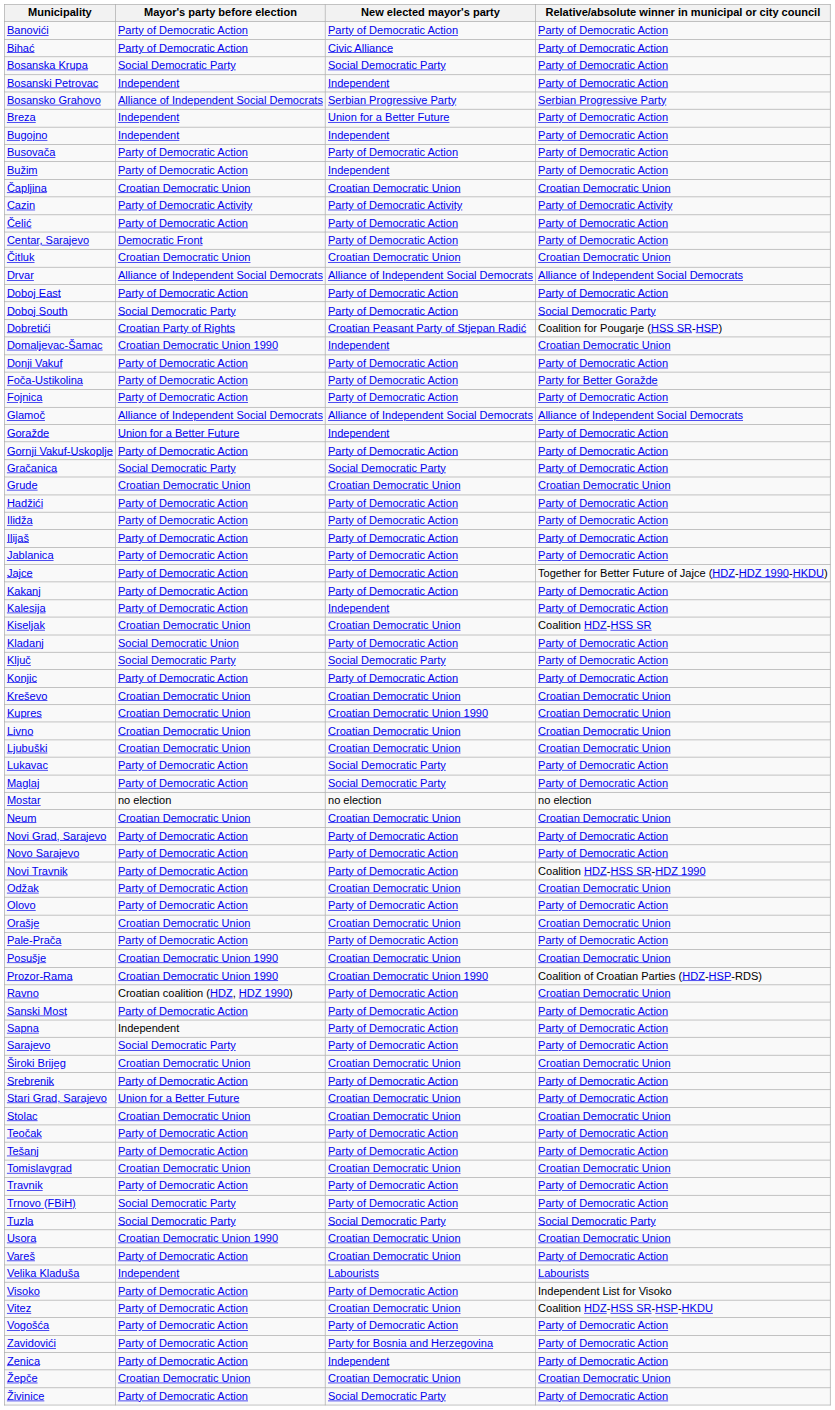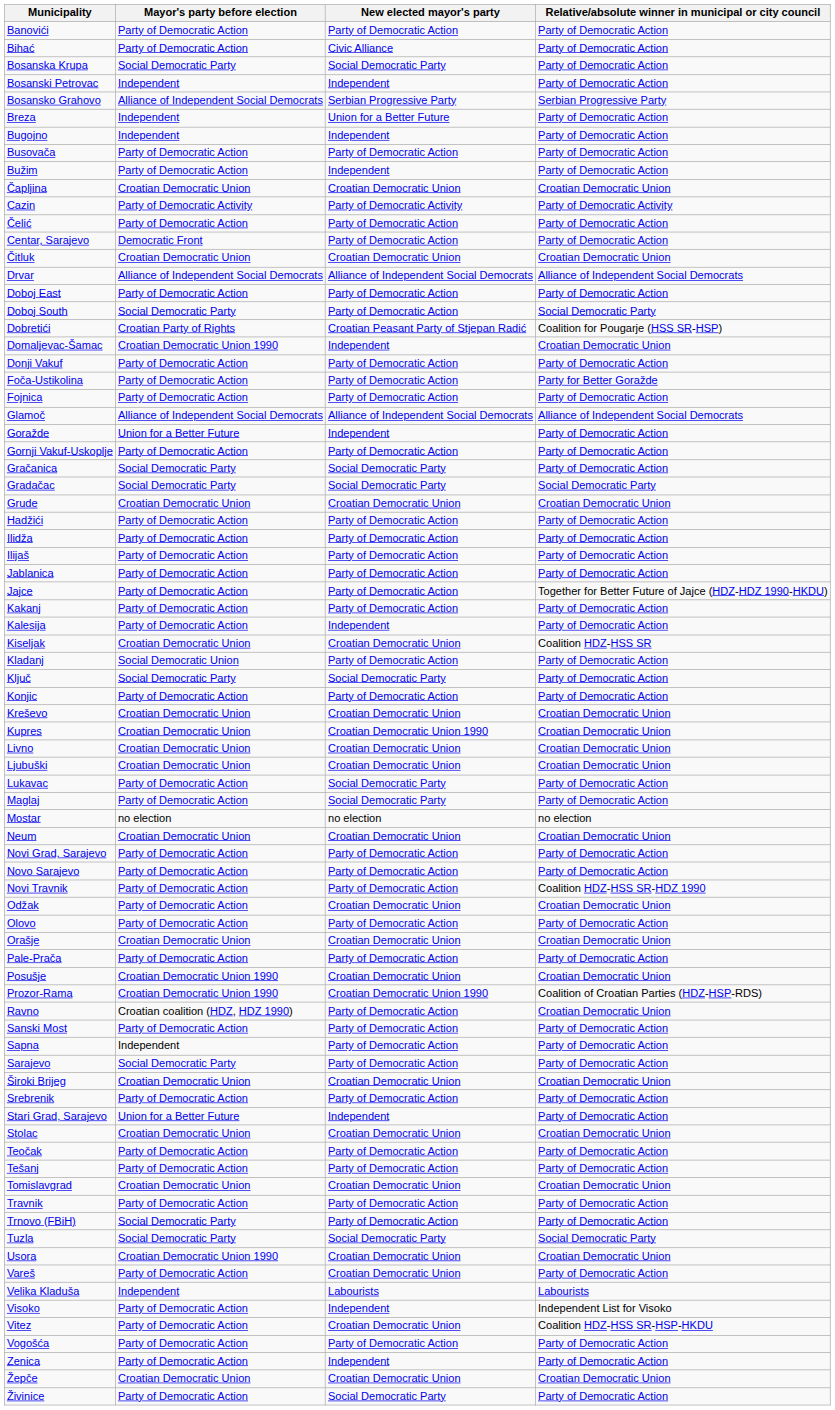+ row: Gradačac | Social Democratic Party | Social Democratic Party | Social Democratic Party
Stari Grad, Sarajevo | New elected mayor's party: Croatian Democratic Union -> Independent
Visoko | New elected mayor's party: Party of Democratic Action -> Independent
- row: Zavidovići | Party of Democratic Action | Party for Bosnia and Herzegovina | Party of Democratic Action
